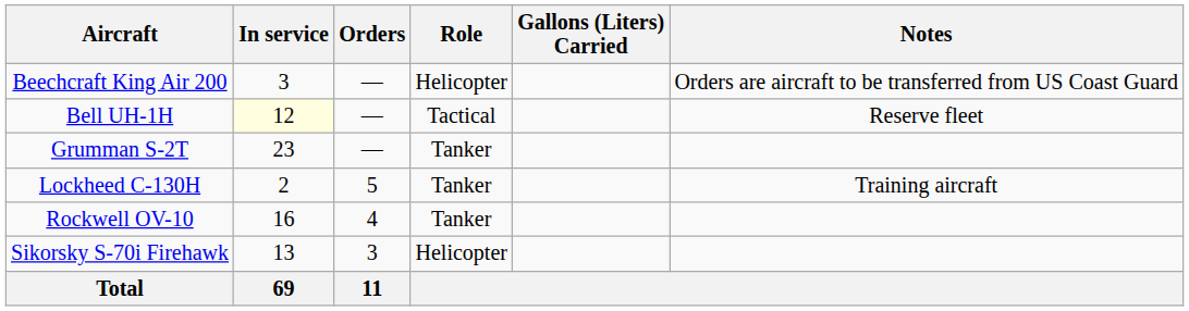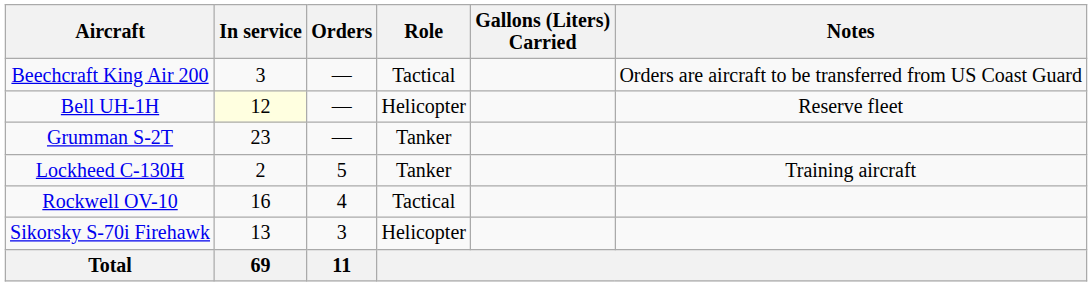Beechcraft King Air 200 | Role: Helicopter -> Tactical
Bell UH-1H | Role: Tactical -> Helicopter
Rockwell OV-10 | Role: Tanker -> Tactical
